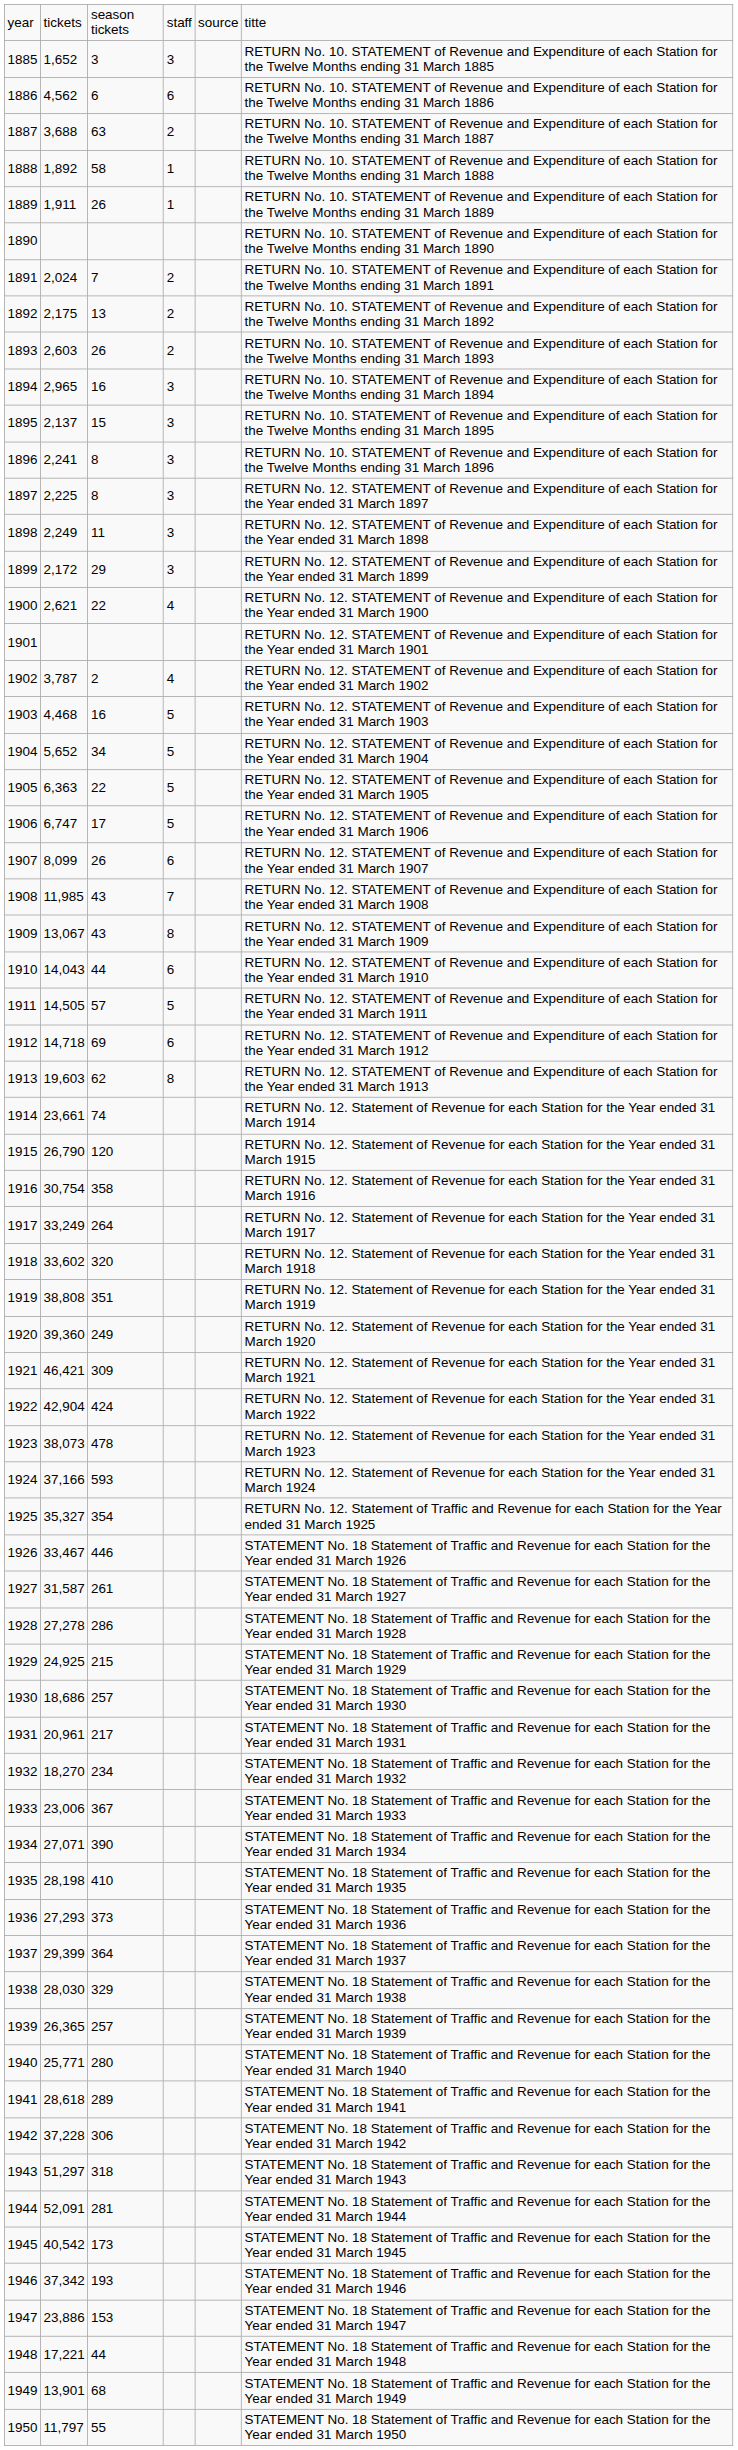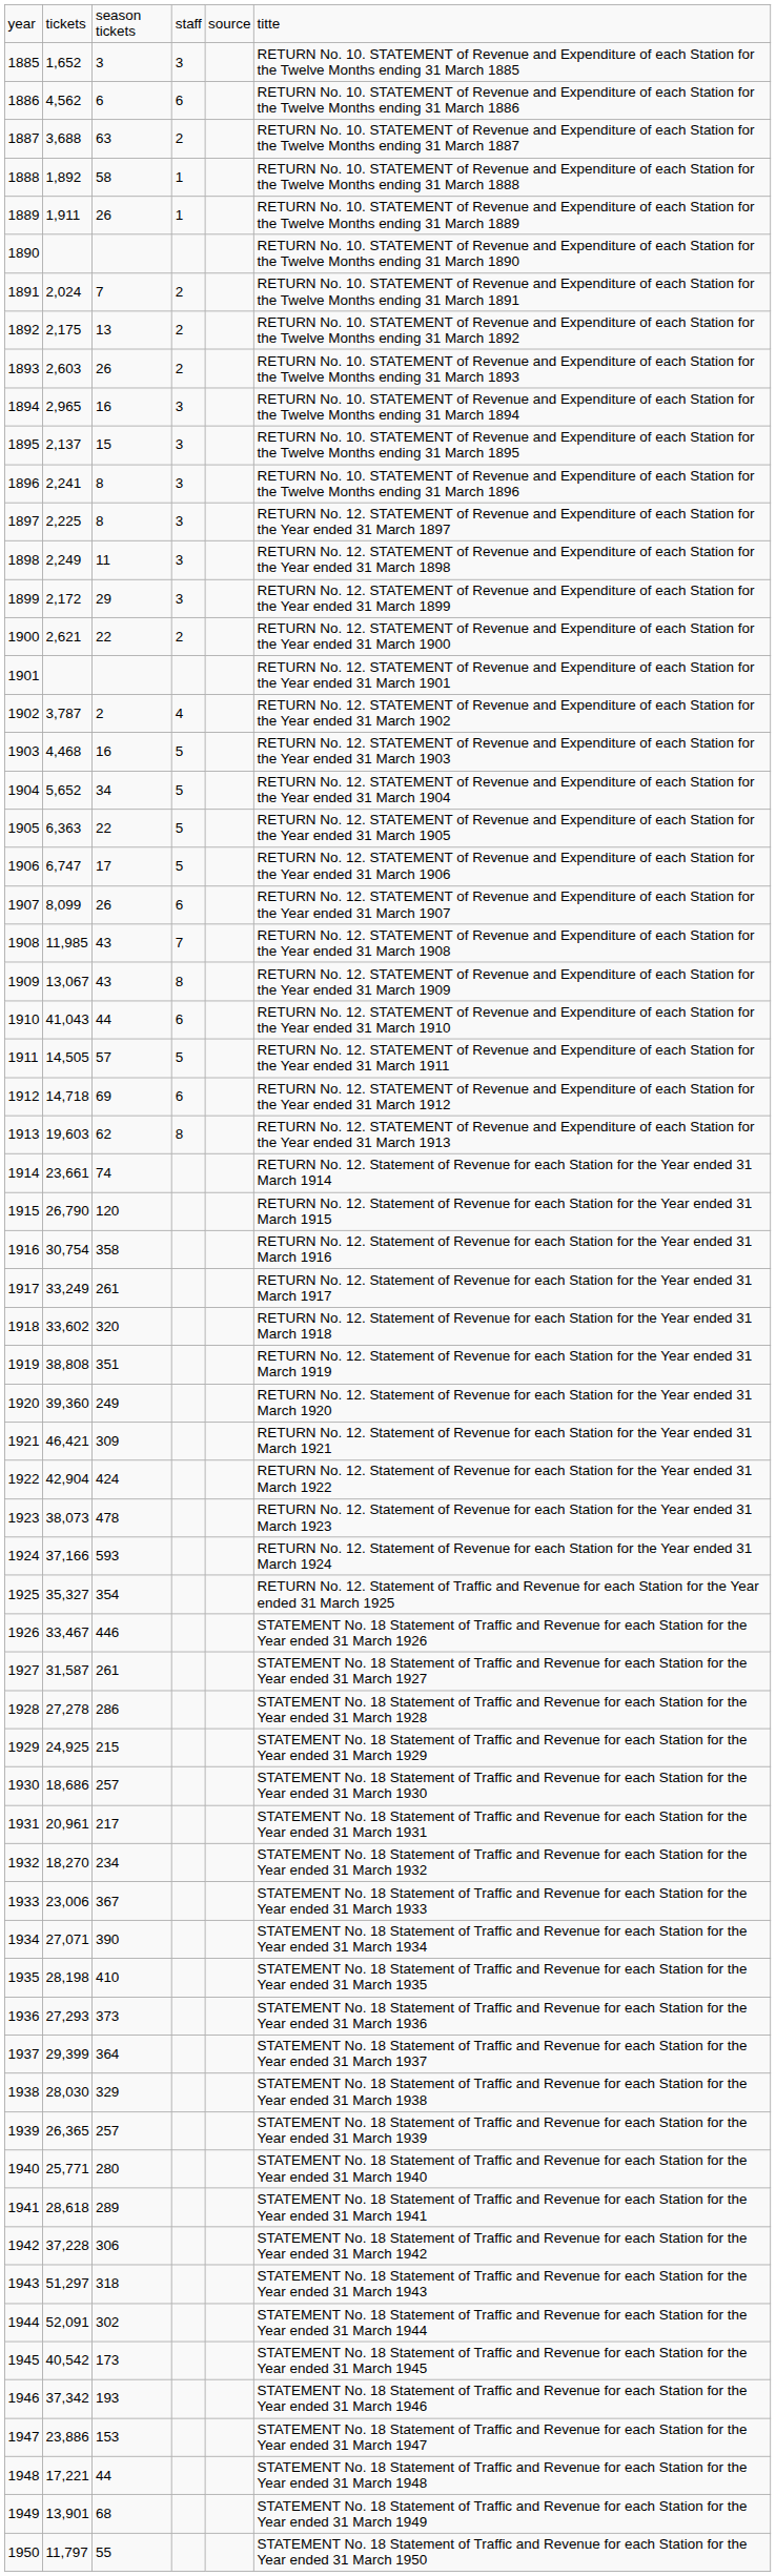1900 | column 4: 4 -> 2
1910 | column 2: 14,043 -> 41,043
1917 | column 3: 264 -> 261
1944 | column 3: 281 -> 302
